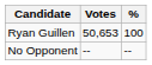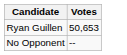- column: % | 100 | --
